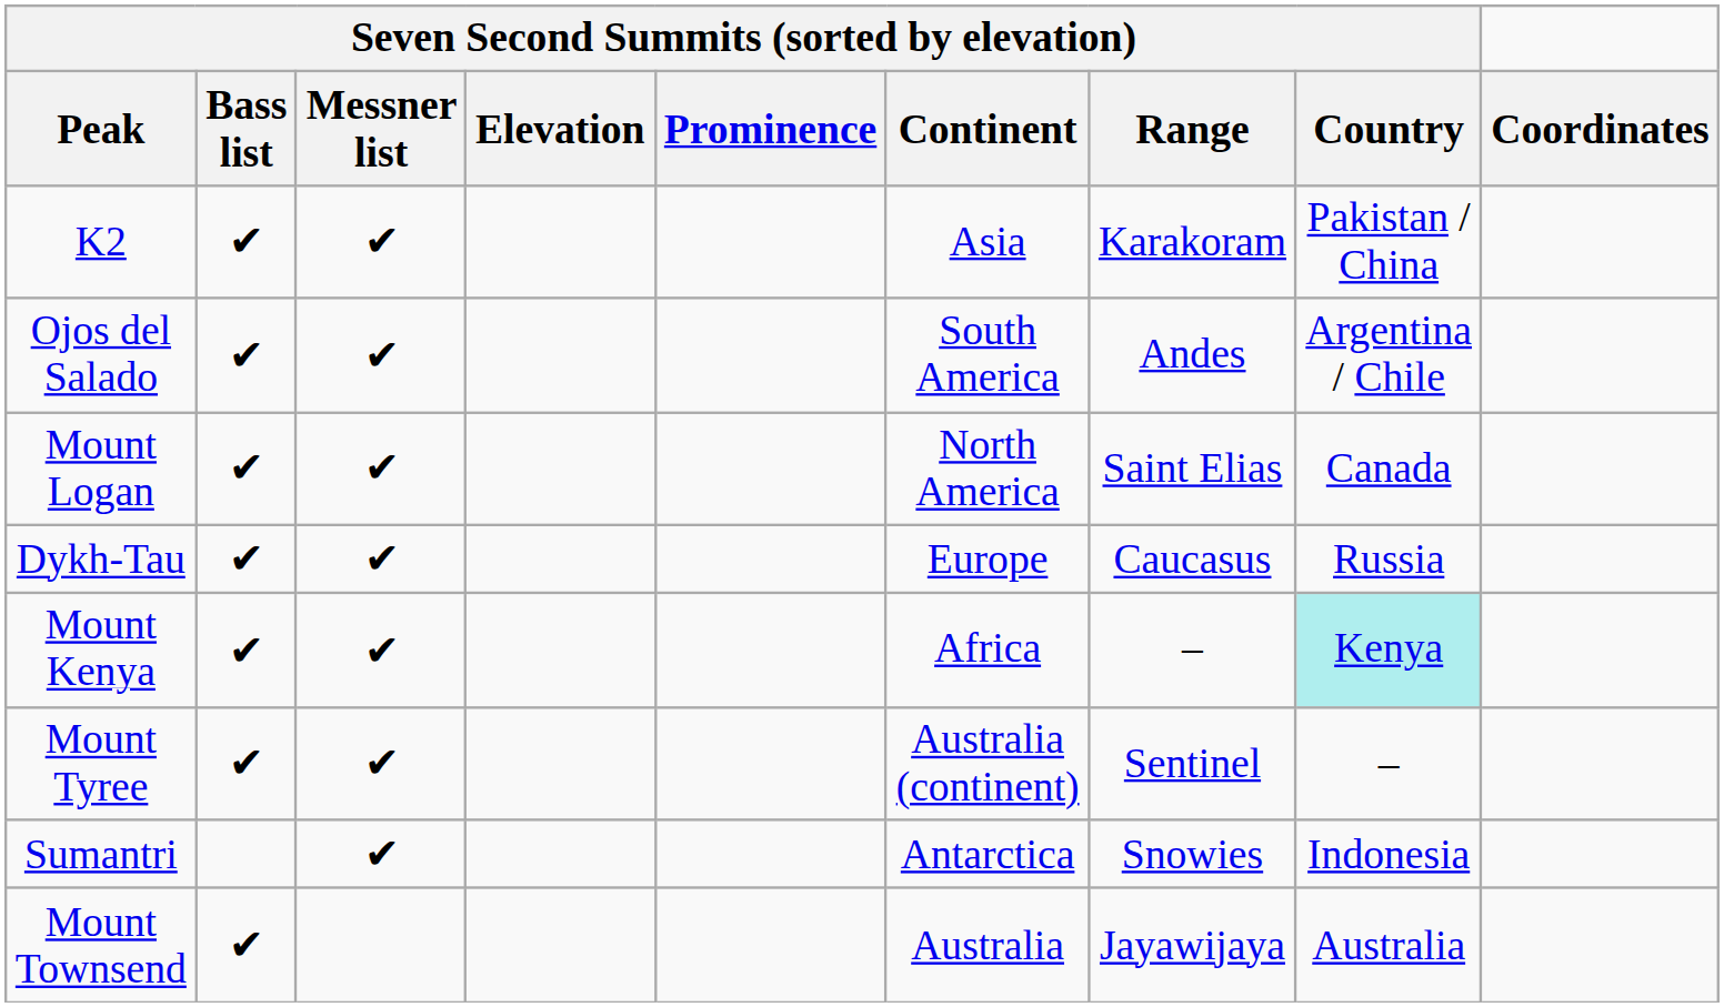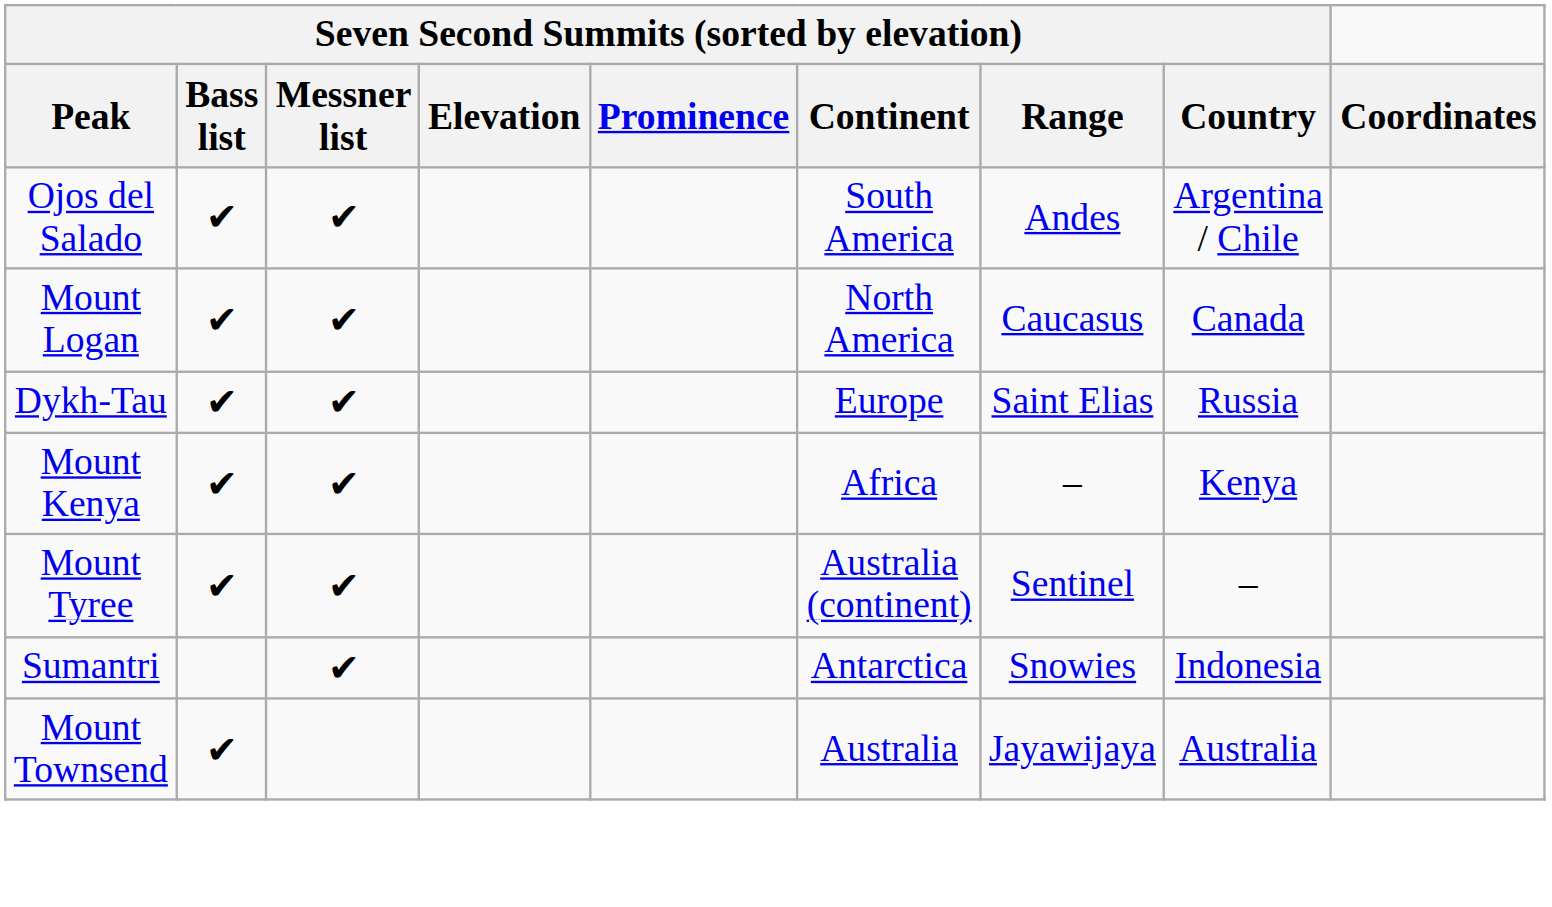- row: K2 | ✔ | ✔ | Asia | Karakoram | Pakistan / China
Mount Logan | Seven Second Summits (sorted by elevation) / Range: Saint Elias -> Caucasus
Dykh-Tau | Seven Second Summits (sorted by elevation) / Range: Caucasus -> Saint Elias
Mount Kenya | Seven Second Summits (sorted by elevation) / Country: paleturquoise background -> no background
